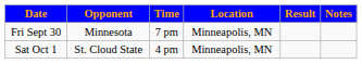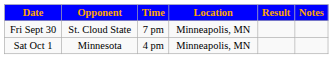Fri Sept 30 | Opponent: Minnesota -> St. Cloud State
Sat Oct 1 | Opponent: St. Cloud State -> Minnesota
